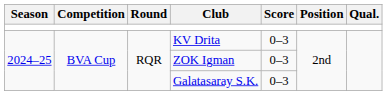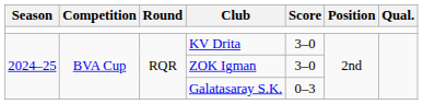KV Drita | Score: 0–3 -> 3–0
ZOK Igman | Score: 0–3 -> 3–0
